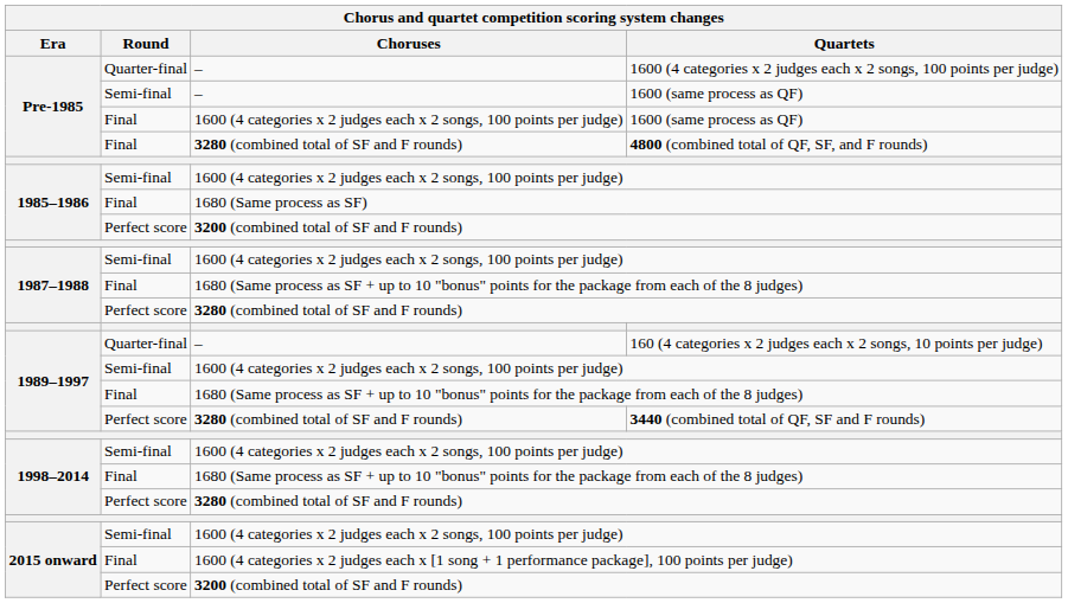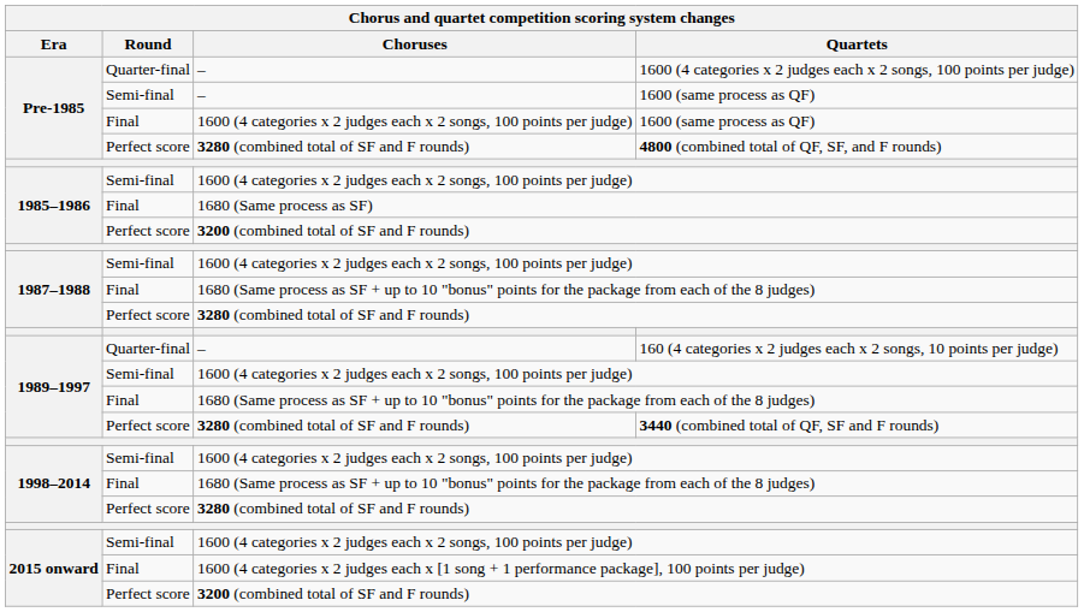4800 (combined total of QF, SF, and F rounds) | Round: Final -> Perfect score
